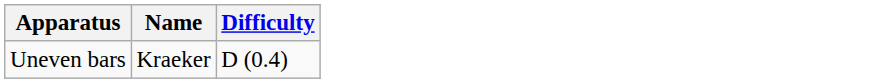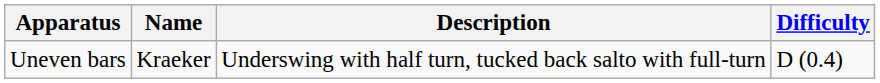+ column: Description | Underswing with half turn, tucked back salto with full-turn
